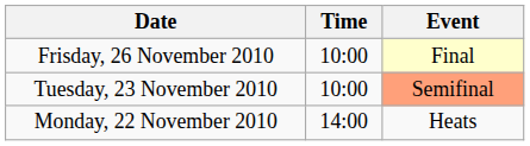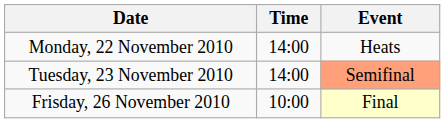rows swapped: Monday, 22 November 2010 <-> Frisday, 26 November 2010
Tuesday, 23 November 2010 | Time: 10:00 -> 14:00
